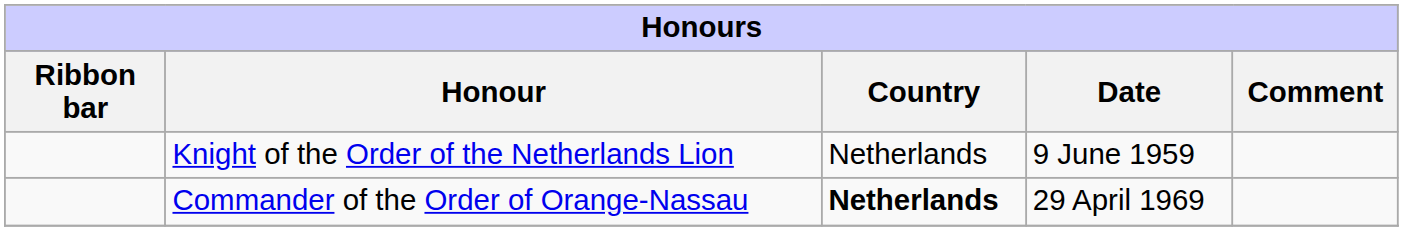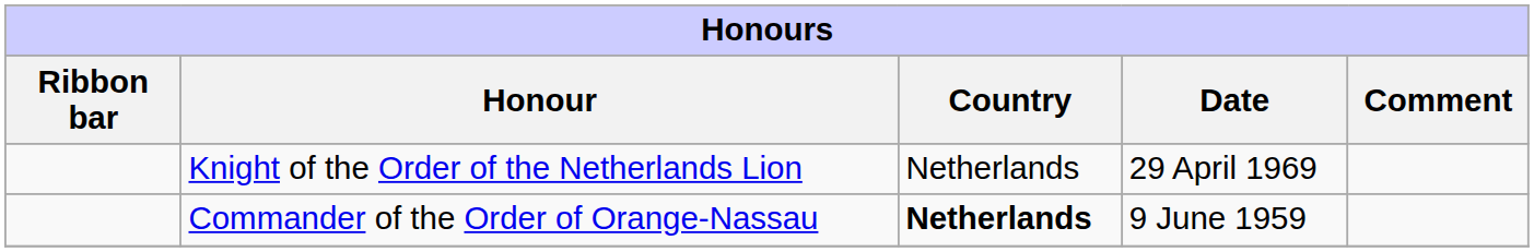Knight of the Order of the Netherlands Lion | Date: 9 June 1959 -> 29 April 1969
Commander of the Order of Orange-Nassau | Date: 29 April 1969 -> 9 June 1959
